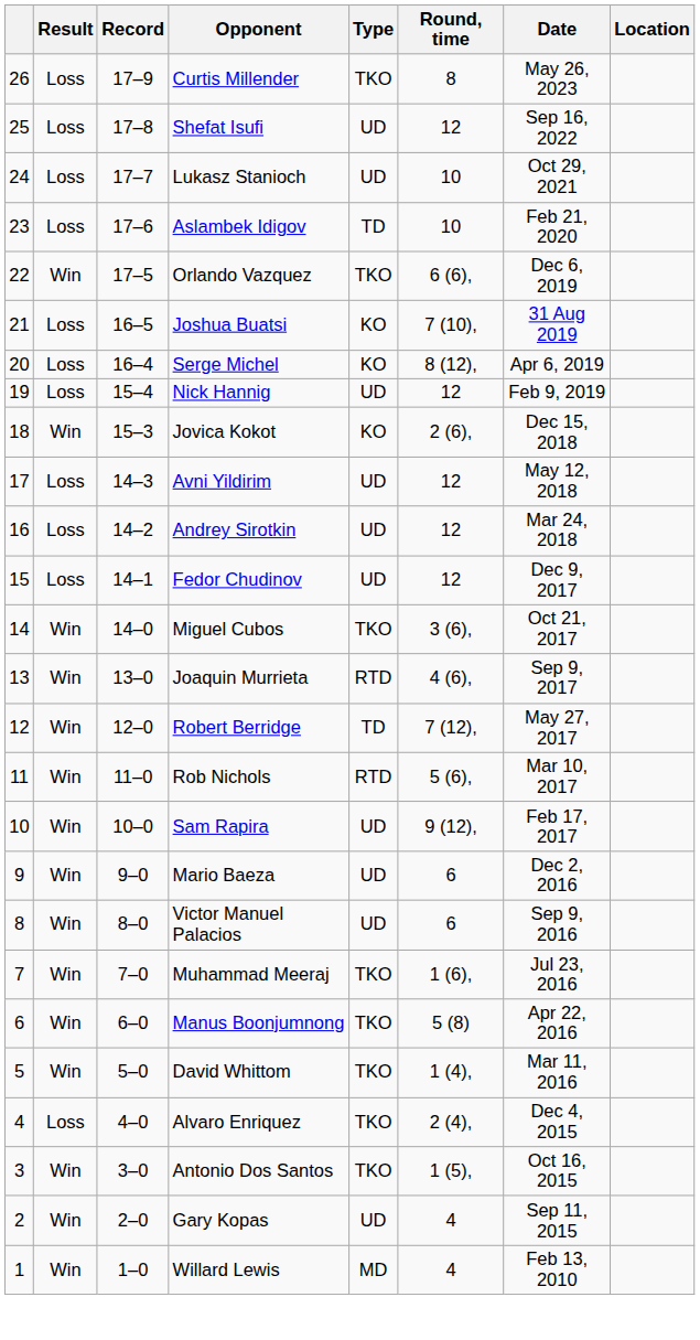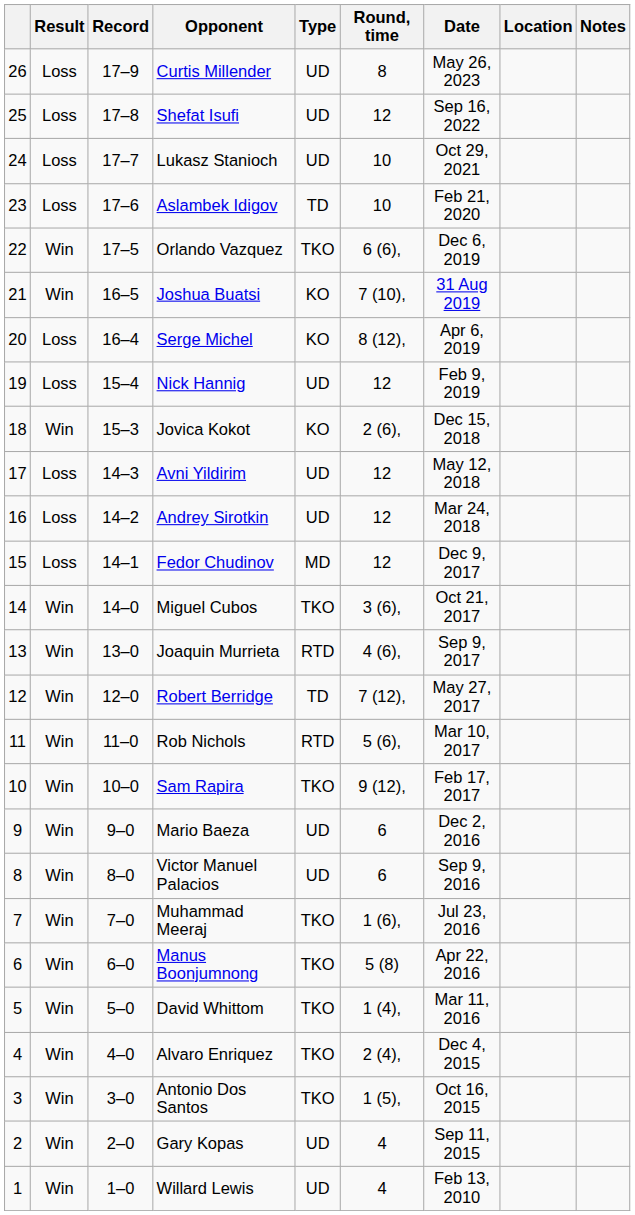+ column: Notes
Curtis Millender | Type: TKO -> UD
Joshua Buatsi | Result: Loss -> Win
Fedor Chudinov | Type: UD -> MD
Sam Rapira | Type: UD -> TKO
Alvaro Enriquez | Result: Loss -> Win
Willard Lewis | Type: MD -> UD
